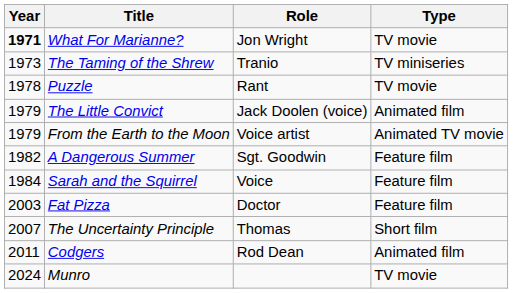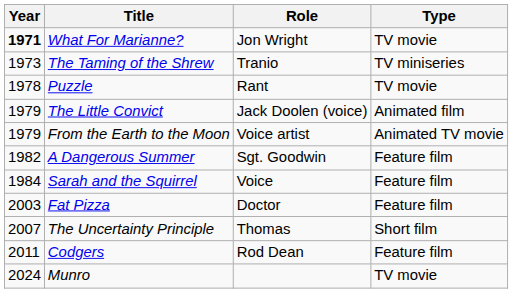Codgers | Type: Animated film -> Feature film
